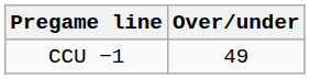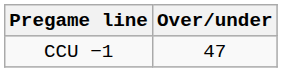CCU −1 | Over/under: 49 -> 47
